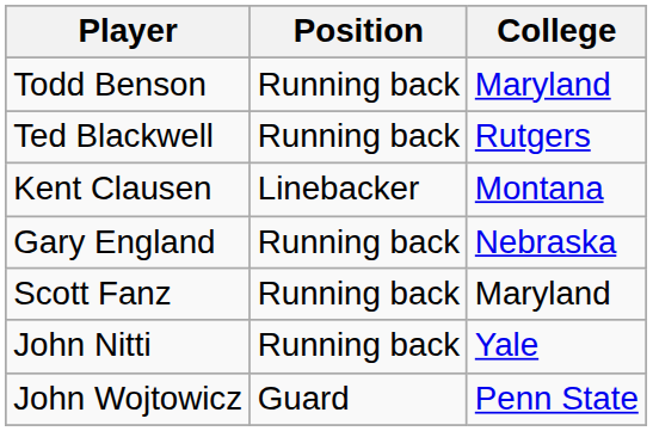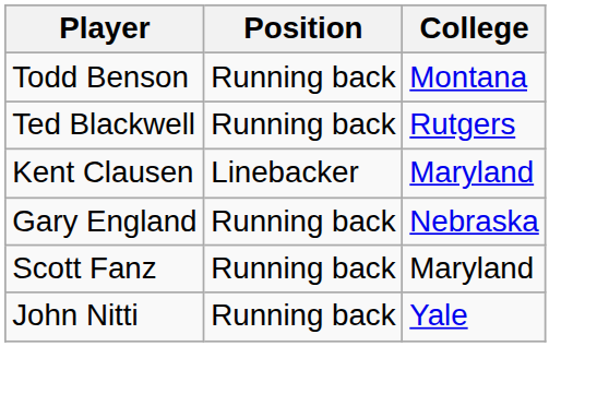Todd Benson | College: Maryland -> Montana
Kent Clausen | College: Montana -> Maryland
- row: John Wojtowicz | Guard | Penn State
